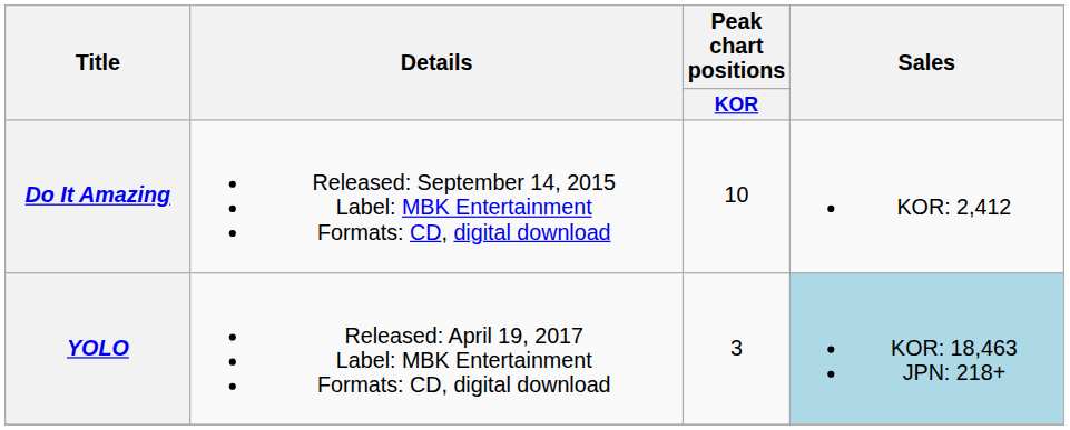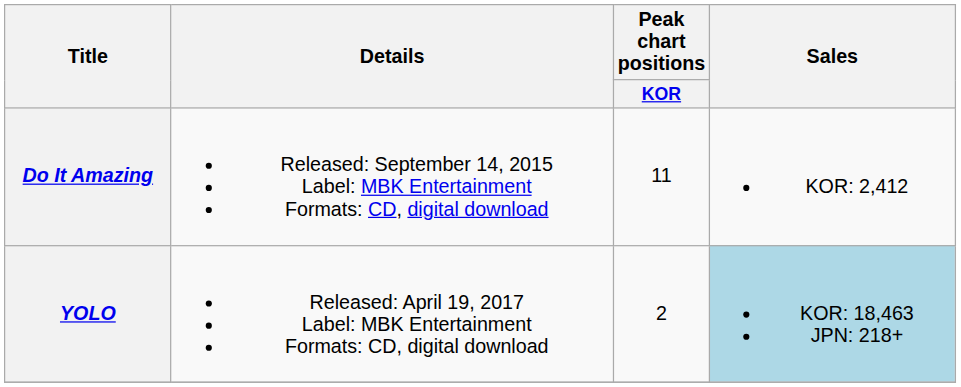Do It Amazing | Peak chart positions / KOR: 10 -> 11
YOLO | Peak chart positions / KOR: 3 -> 2
